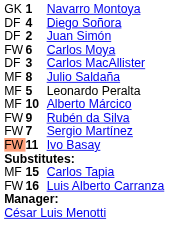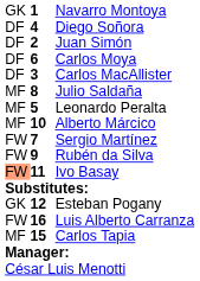Carlos Moya | column 1: FW -> DF
rows swapped: Sergio Martínez <-> Rubén da Silva
+ row: GK | 12 | Esteban Pogany
rows swapped: Luis Alberto Carranza <-> Carlos Tapia
